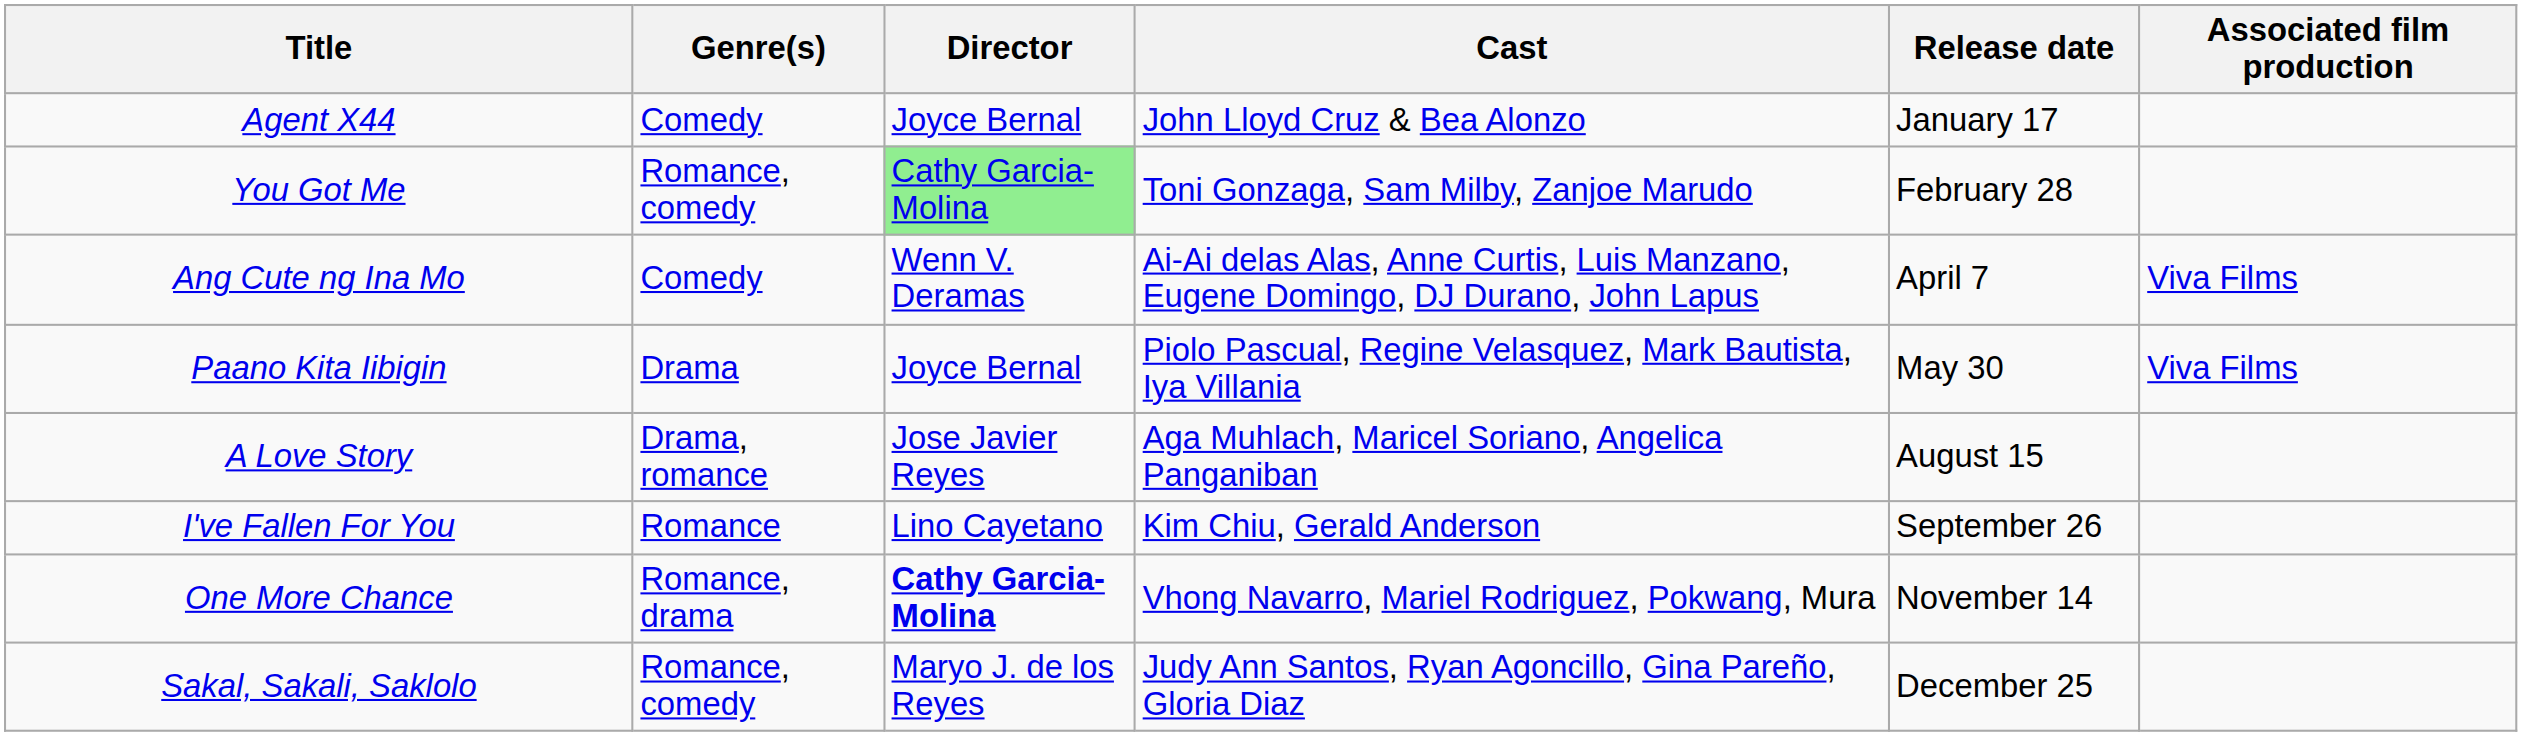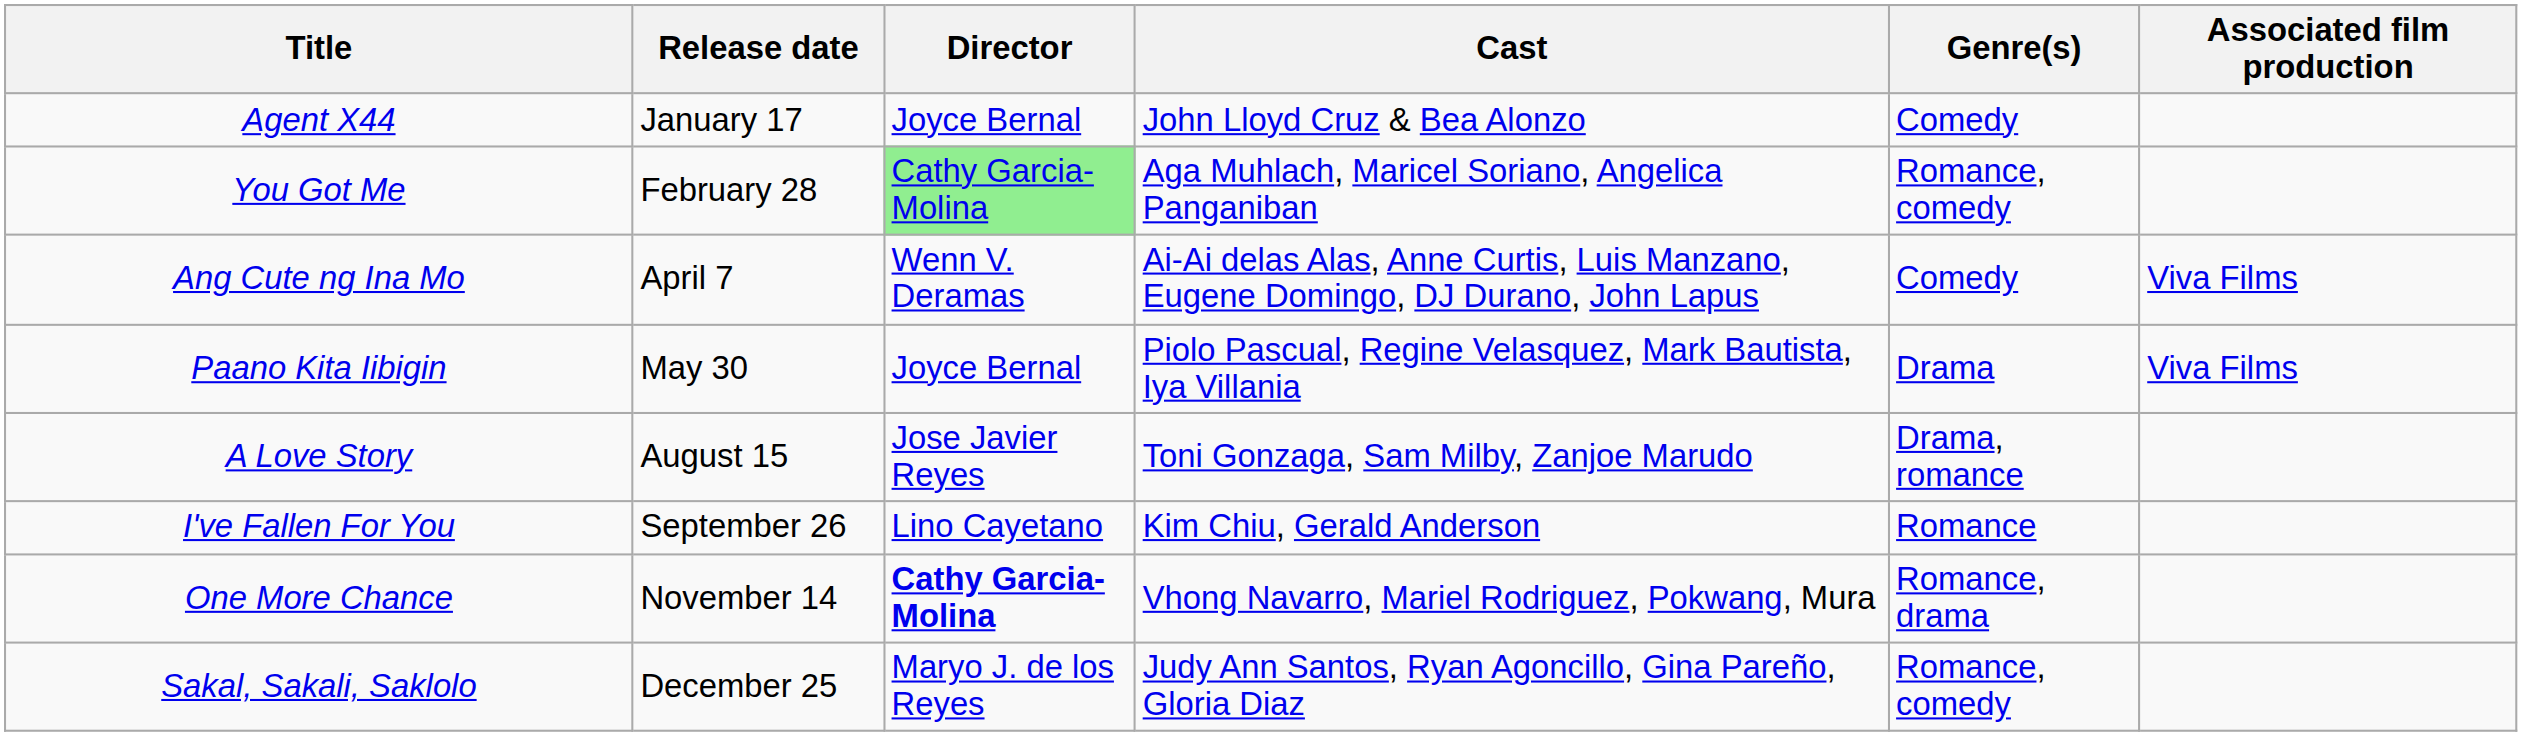columns swapped: Release date <-> Genre(s)
You Got Me | Cast: Toni Gonzaga, Sam Milby, Zanjoe Marudo -> Aga Muhlach, Maricel Soriano, Angelica Panganiban
A Love Story | Cast: Aga Muhlach, Maricel Soriano, Angelica Panganiban -> Toni Gonzaga, Sam Milby, Zanjoe Marudo
